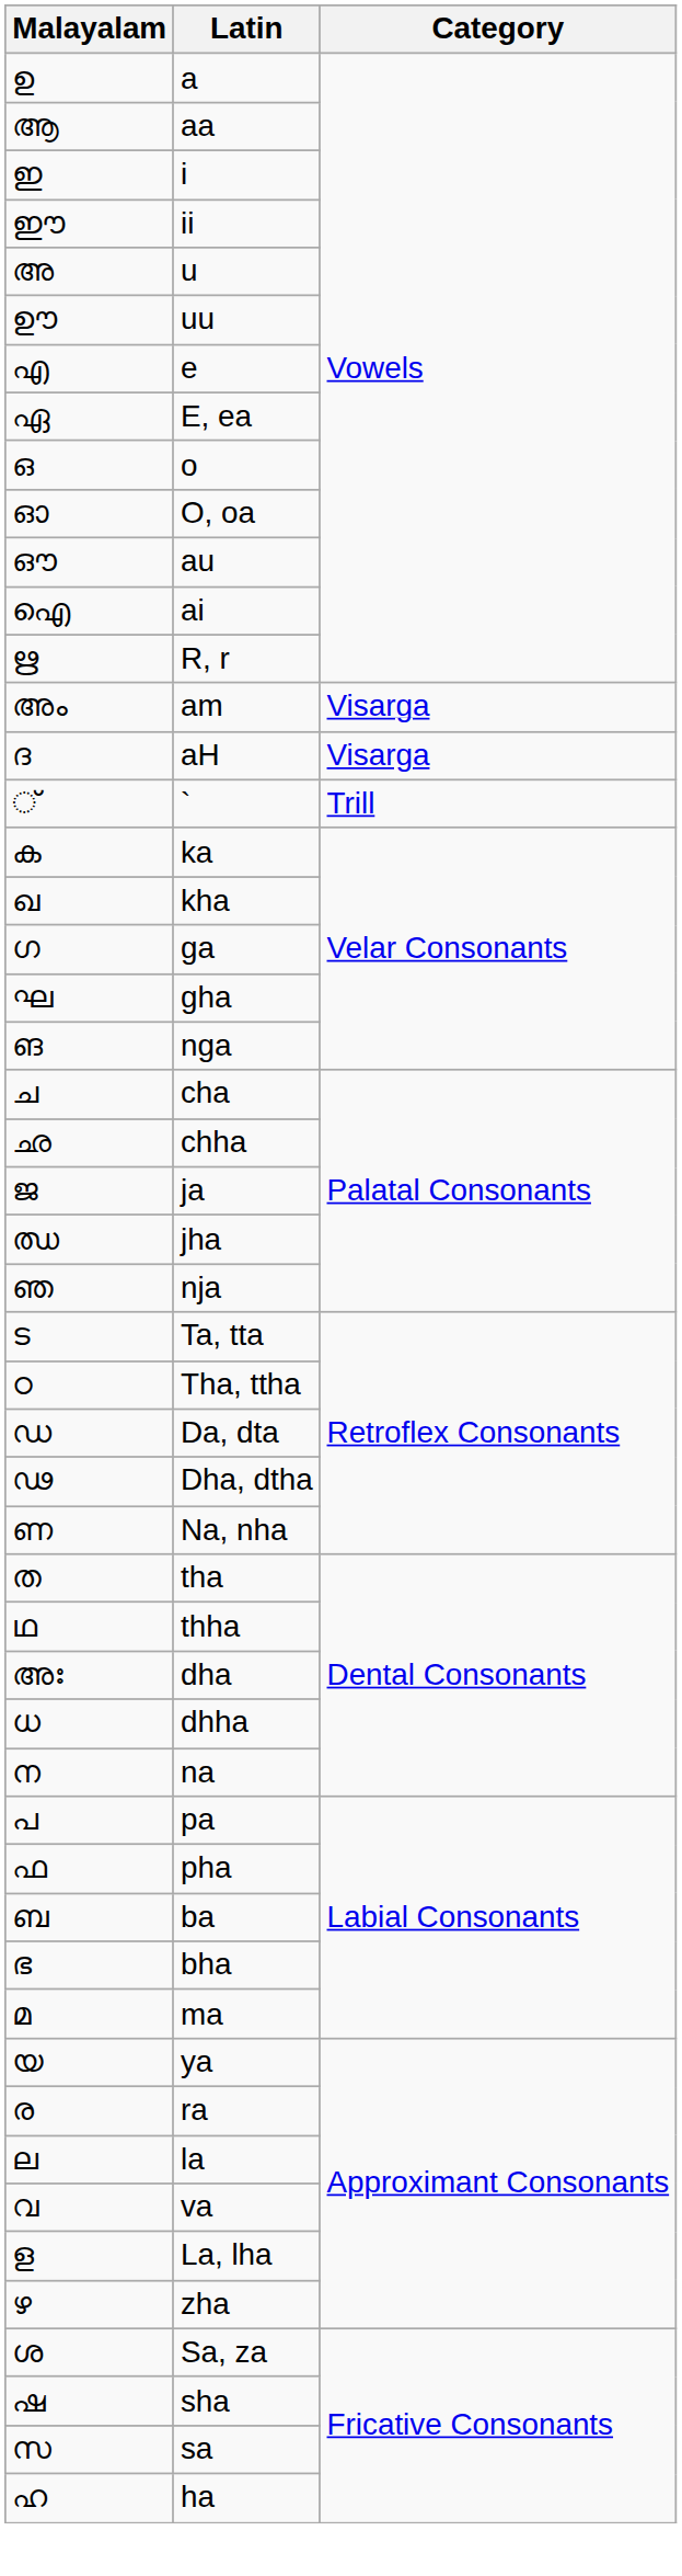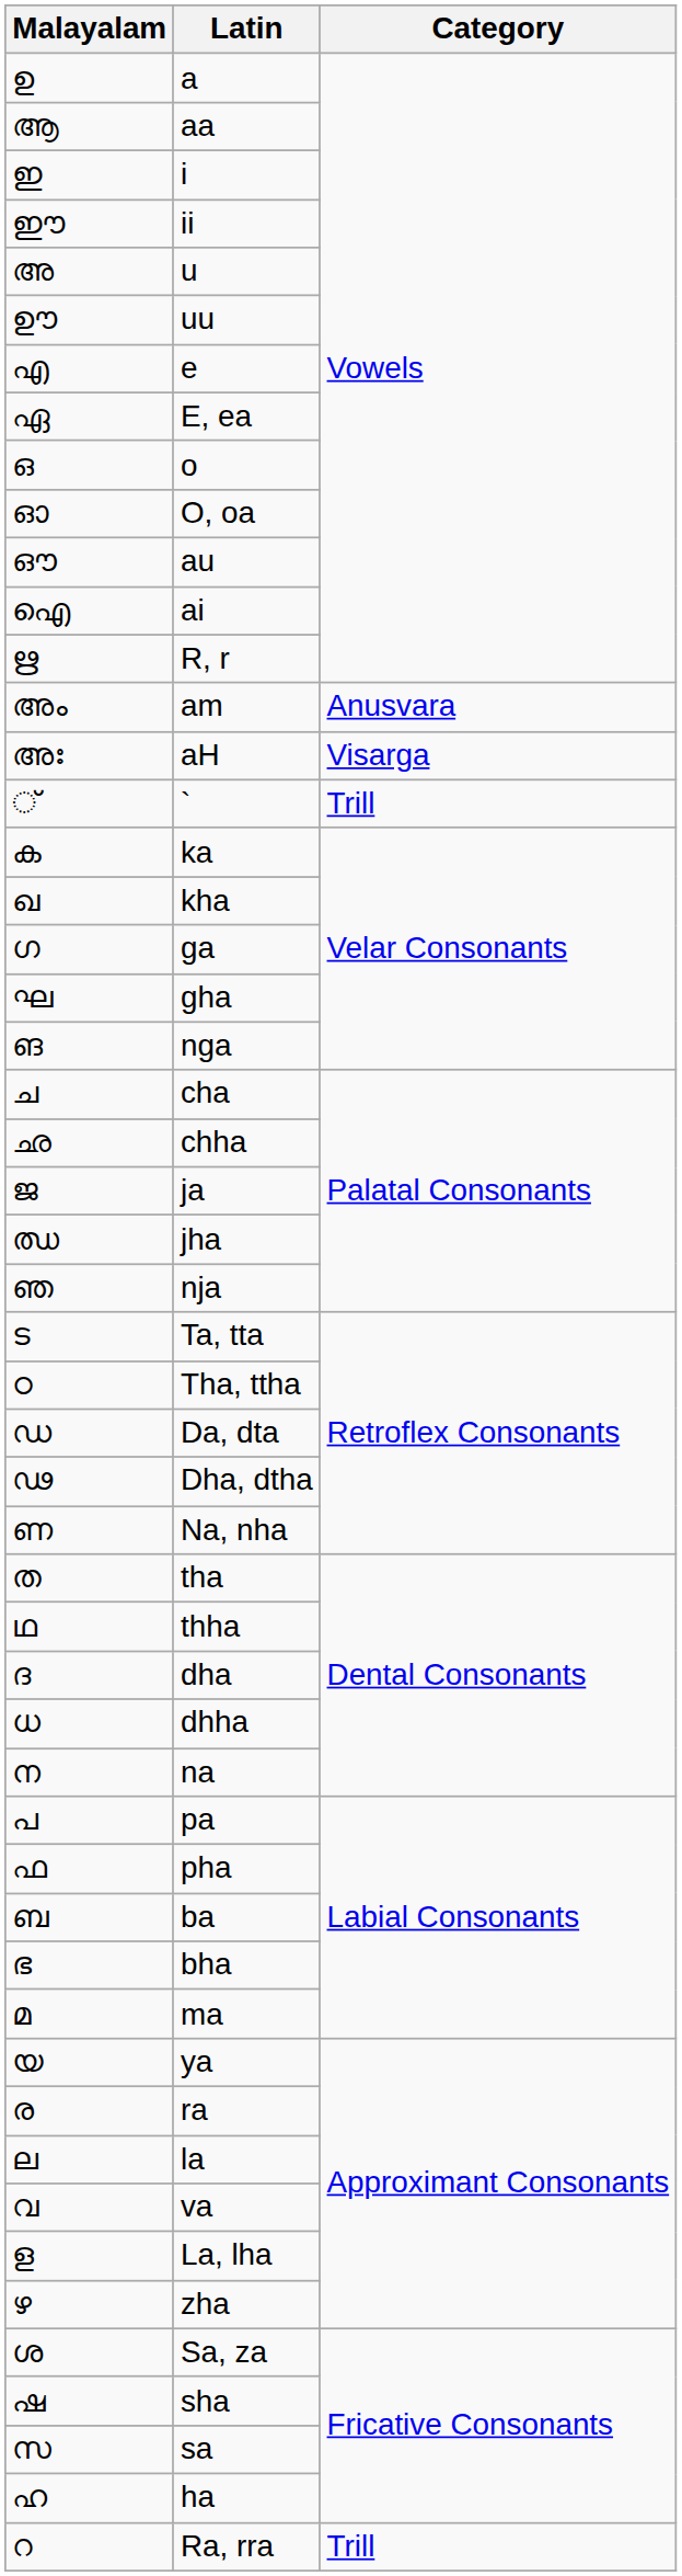am | Category: Visarga -> Anusvara
aH | Malayalam: ദ -> അഃ
dha | Malayalam: അഃ -> ദ
+ row: റ | Ra, rra | Trill
